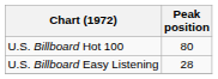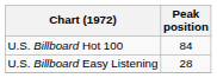U.S. Billboard Hot 100 | Peak position: 80 -> 84
